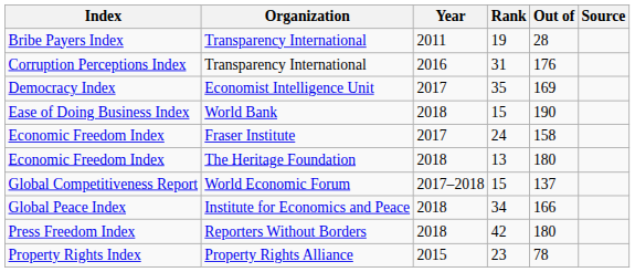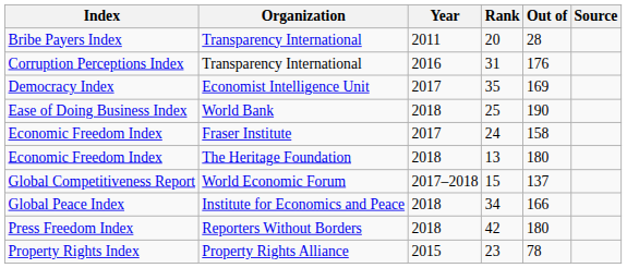Bribe Payers Index | Rank: 19 -> 20
Ease of Doing Business Index | Rank: 15 -> 25
